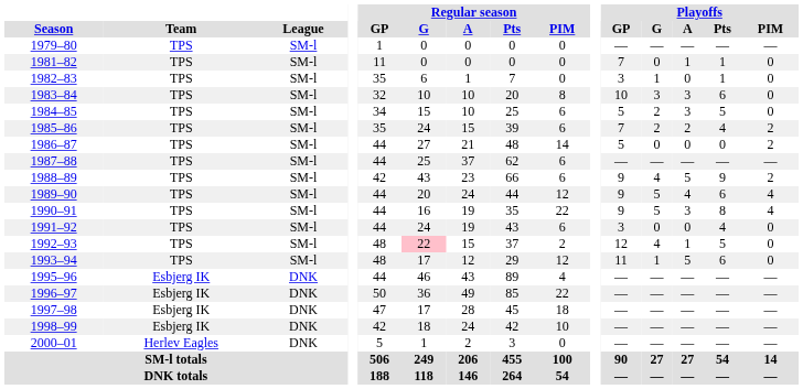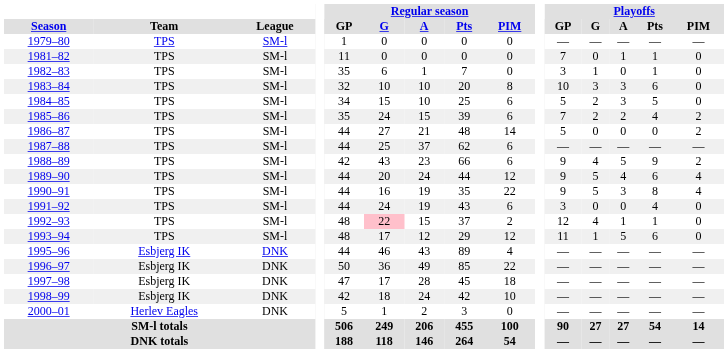1992–93 | Playoffs / Pts: 5 -> 1
